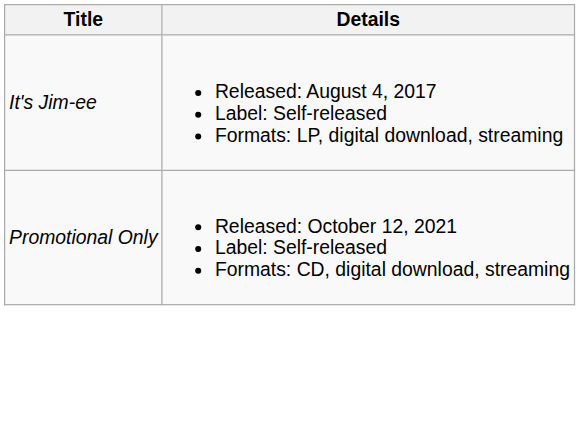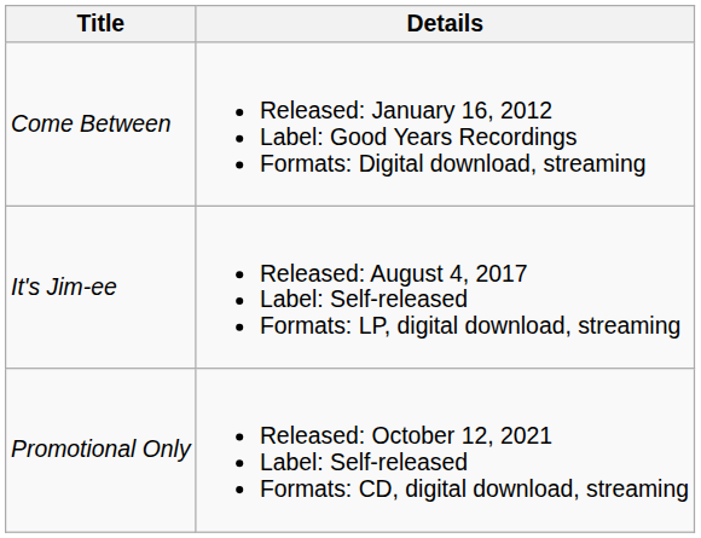+ row: Come Between | Released: January 16, 2012 Label: Good Years Recordings Formats: Digital download, streaming
